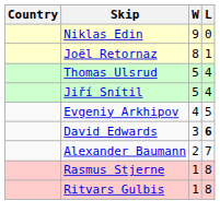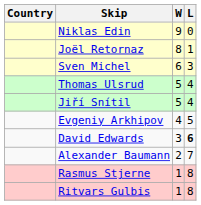+ row: Sven Michel | 6 | 3
